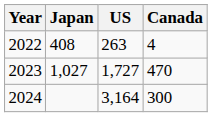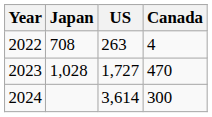2022 | Japan: 408 -> 708
2023 | Japan: 1,027 -> 1,028
2024 | US: 3,164 -> 3,614
